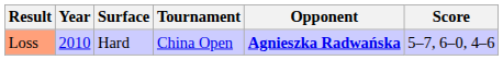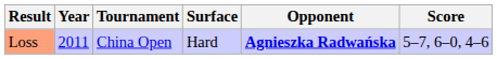columns swapped: Tournament <-> Surface
Loss | Year: 2010 -> 2011
